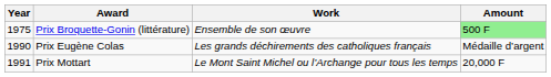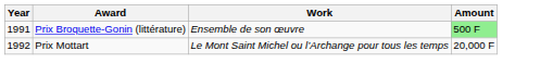Prix Broquette-Gonin (littérature) | Year: 1975 -> 1991
- row: 1990 | Prix Eugène Colas | Les grands déchirements des catholiques français | Médaille d’argent
Prix Mottart | Year: 1991 -> 1992
